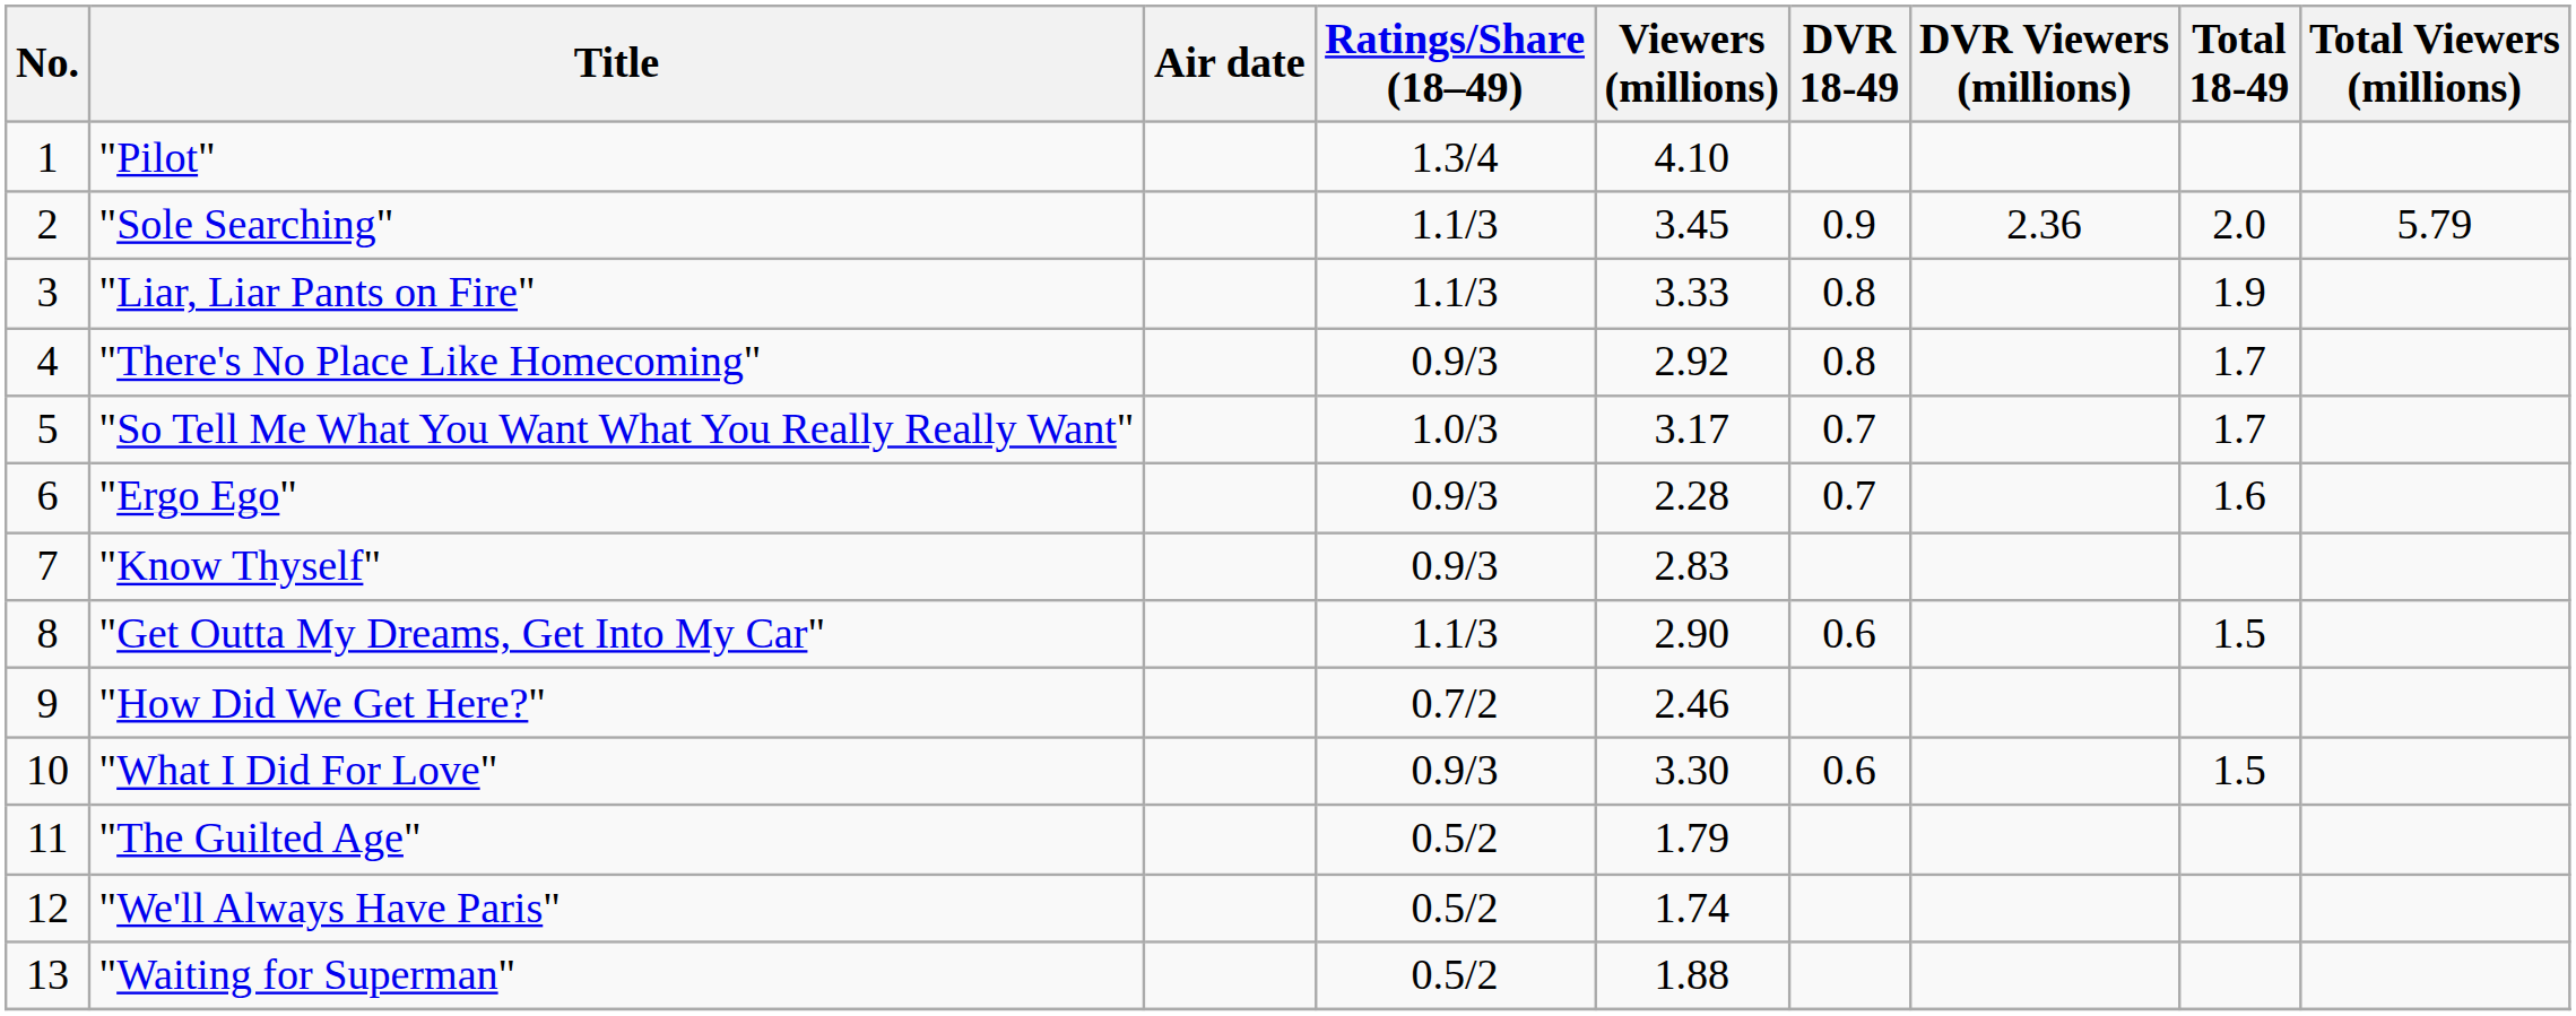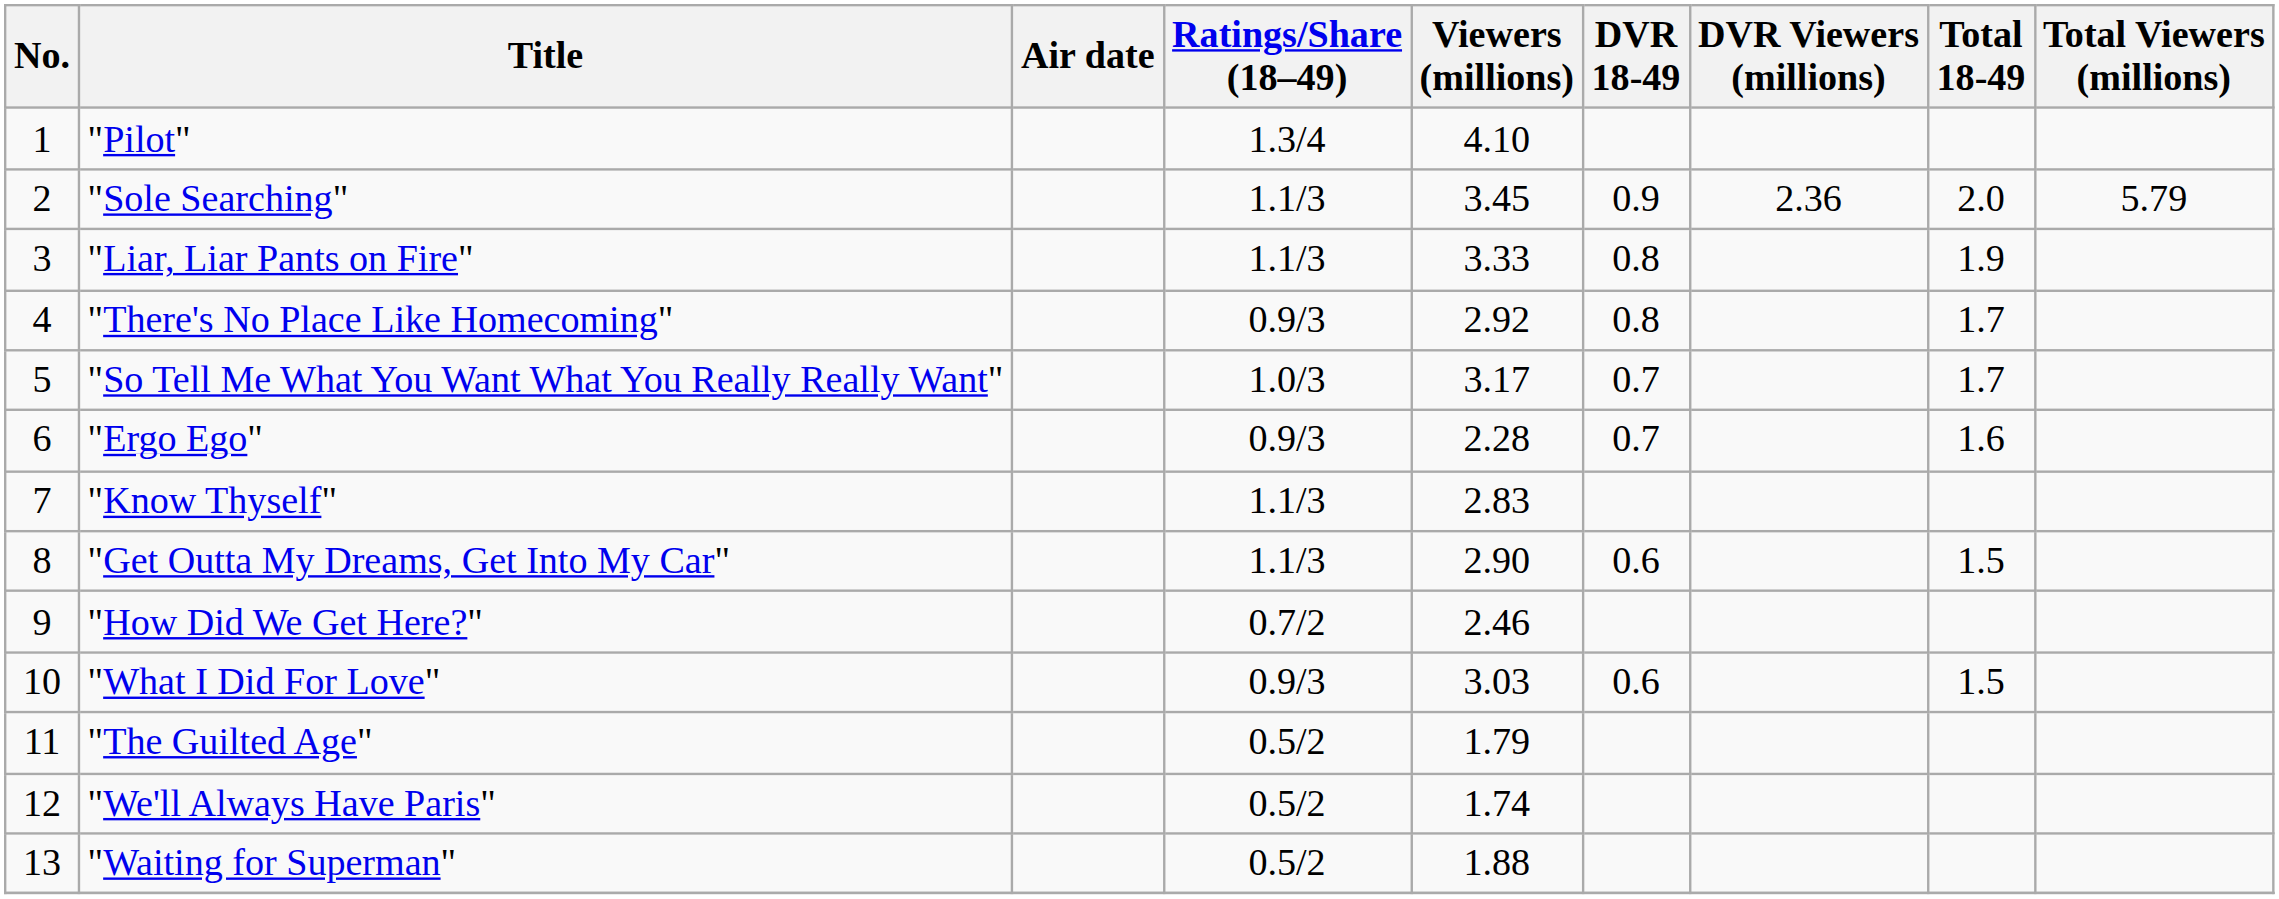"Know Thyself" | Ratings/Share (18–49): 0.9/3 -> 1.1/3
"What I Did For Love" | Viewers (millions): 3.30 -> 3.03
